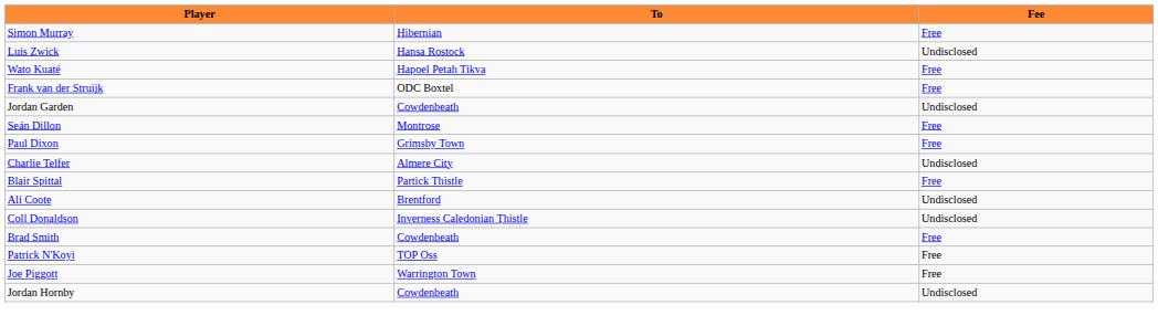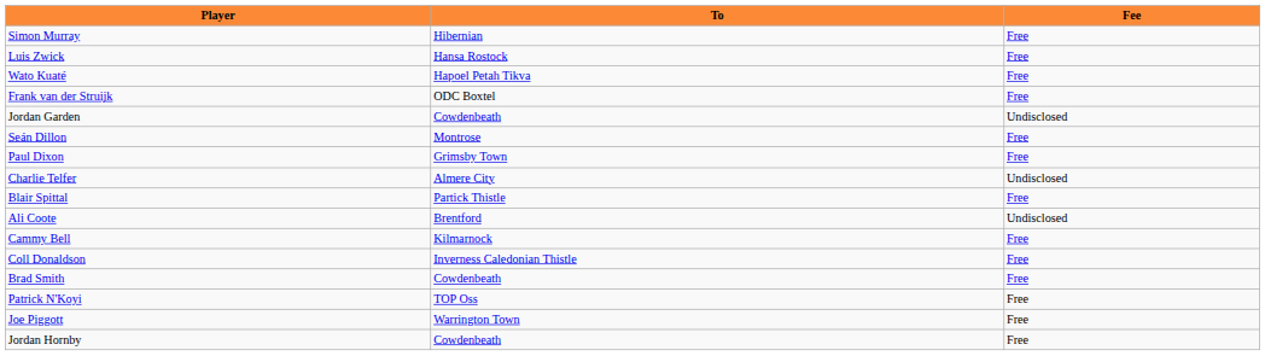Luis Zwick | Fee: Undisclosed -> Free
+ row: Cammy Bell | Kilmarnock | Free
Coll Donaldson | Fee: Undisclosed -> Free
Jordan Hornby | Fee: Undisclosed -> Free
